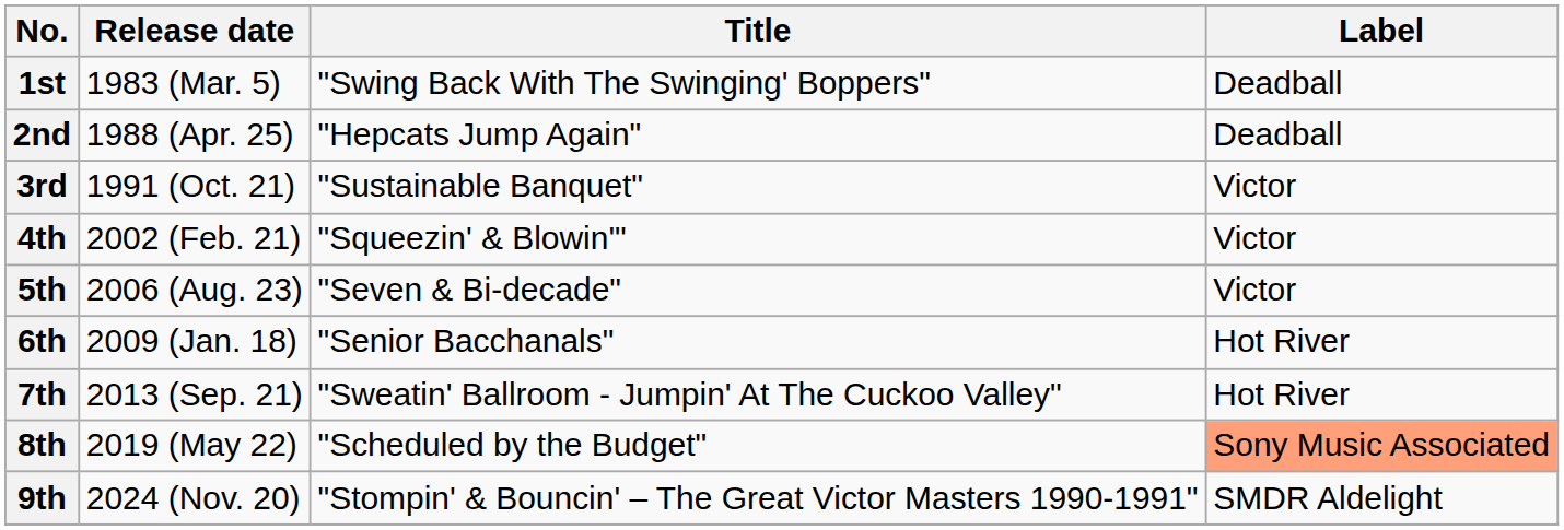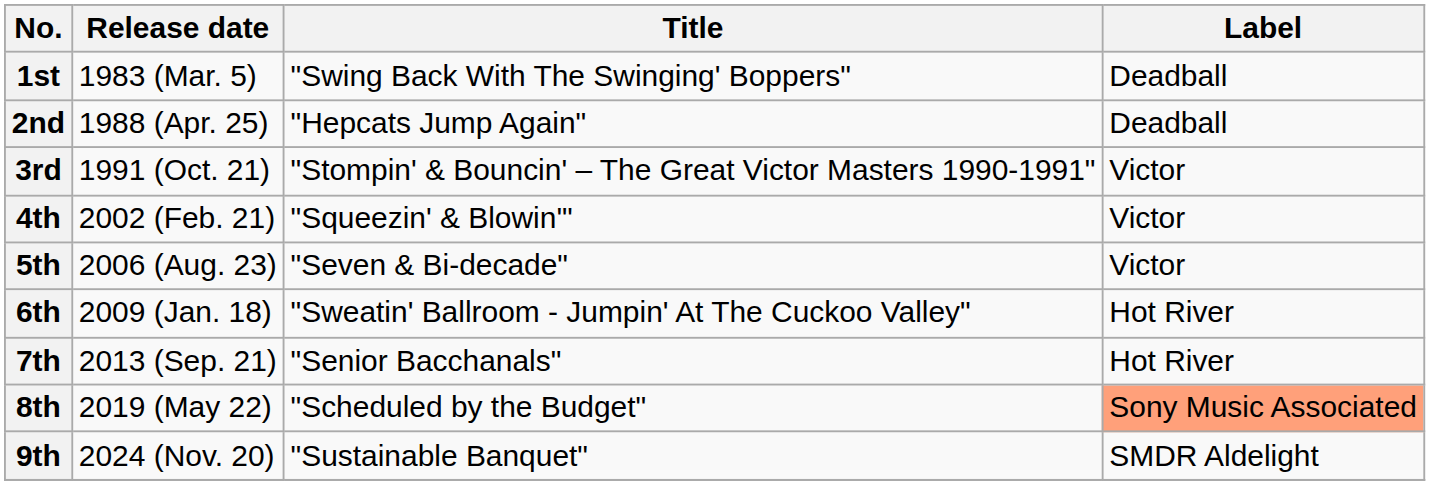3rd | Title: "Sustainable Banquet" -> "Stompin' & Bouncin' – The Great Victor Masters 1990-1991"
6th | Title: "Senior Bacchanals" -> "Sweatin' Ballroom - Jumpin' At The Cuckoo Valley"
7th | Title: "Sweatin' Ballroom - Jumpin' At The Cuckoo Valley" -> "Senior Bacchanals"
9th | Title: "Stompin' & Bouncin' – The Great Victor Masters 1990-1991" -> "Sustainable Banquet"
